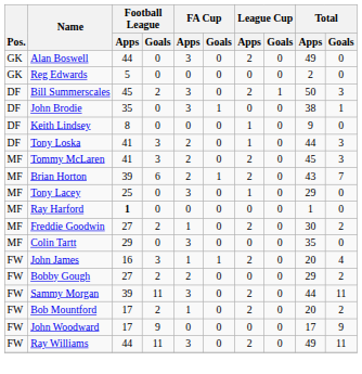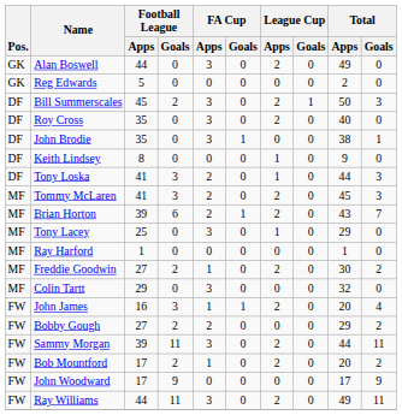+ row: DF | Roy Cross | 35 | 0 | 3 | 0 | 2 | 0 | 40 | 0
Ray Harford | Football League / Apps: bold -> normal
Colin Tartt | Total / Apps: 35 -> 32
